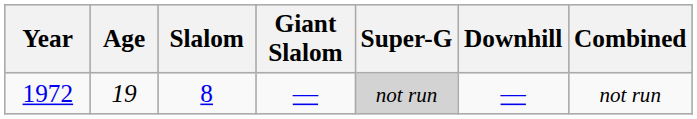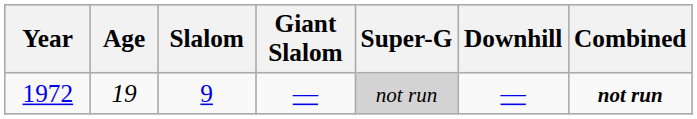1972 | Slalom: 8 -> 9
1972 | Combined: normal -> bold
